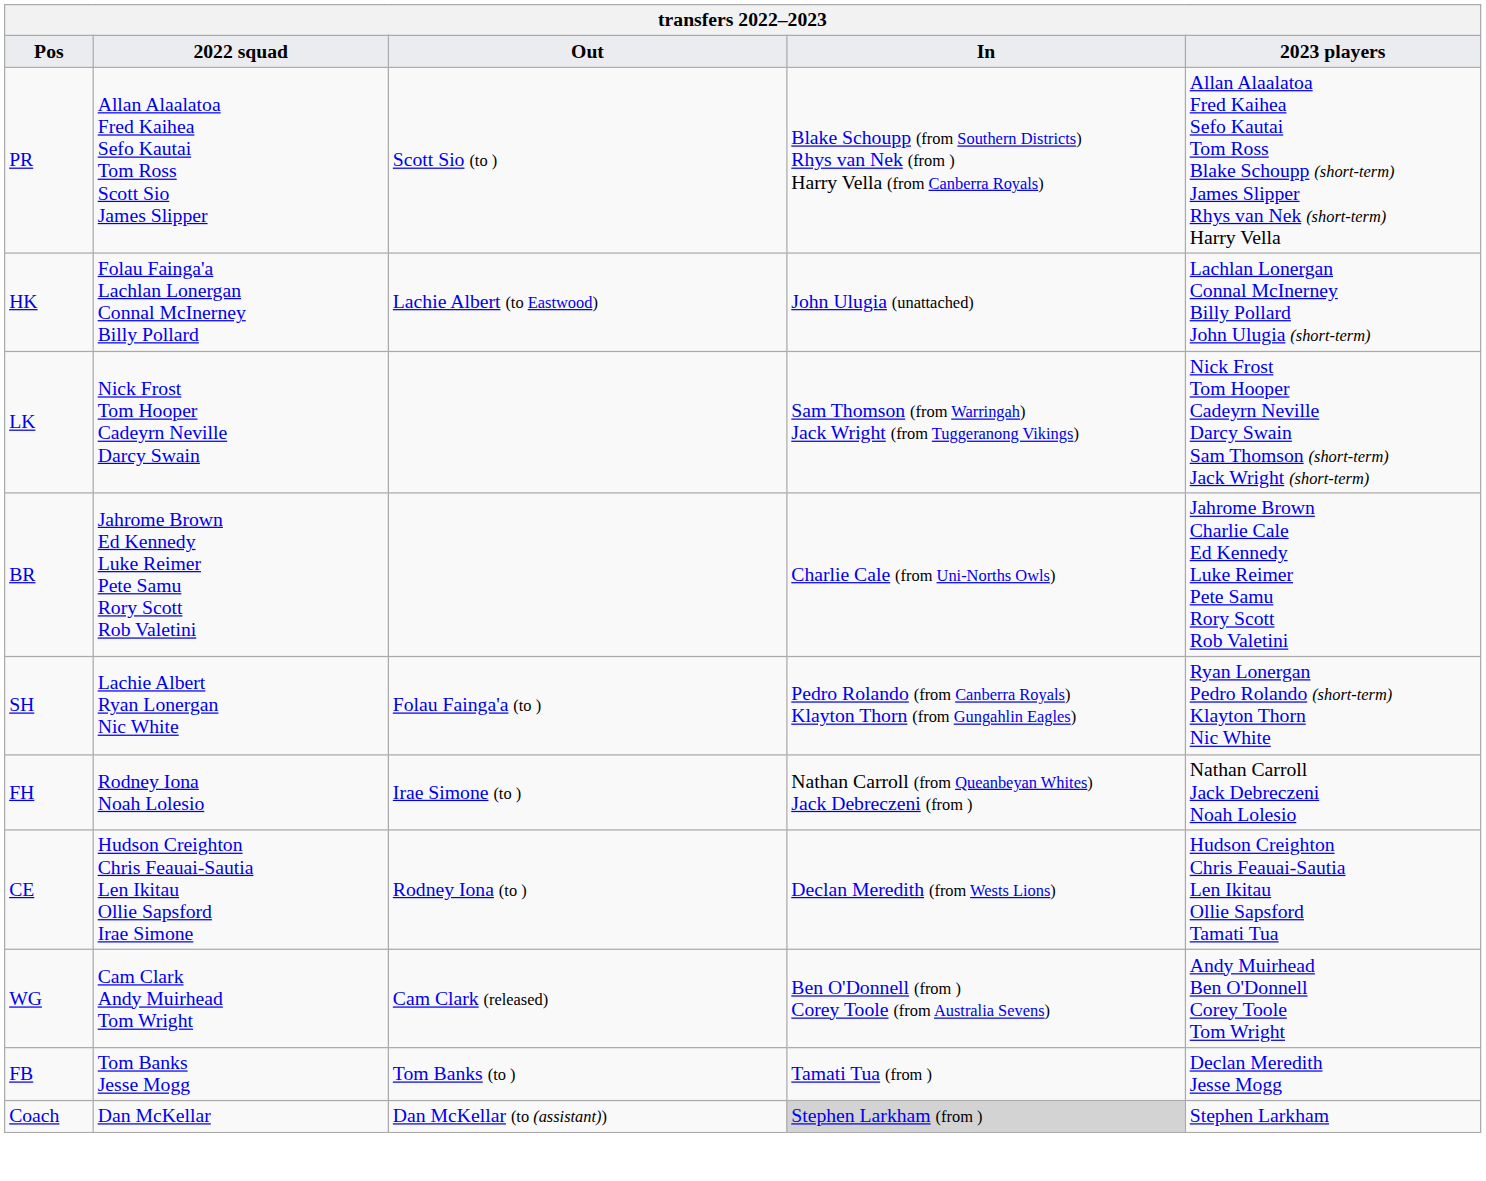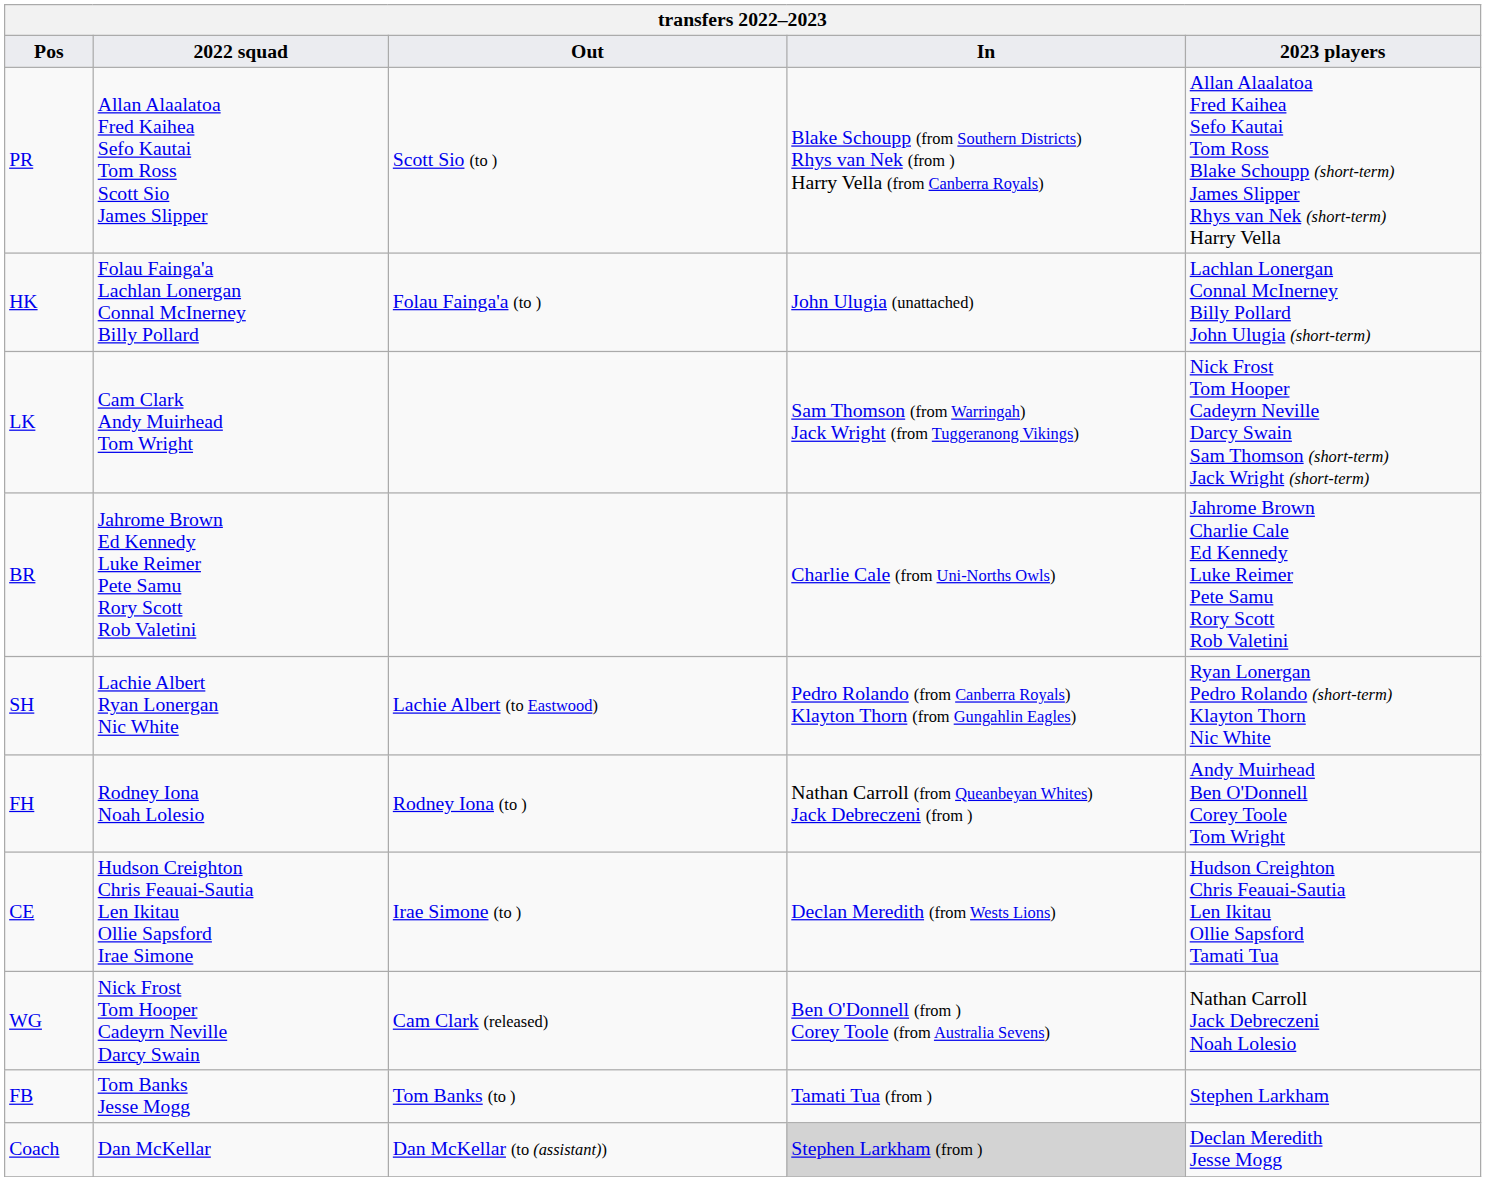HK | Out: Lachie Albert (to Eastwood) -> Folau Fainga'a (to )
LK | 2022 squad: Nick Frost Tom Hooper Cadeyrn Neville Darcy Swain -> Cam Clark Andy Muirhead Tom Wright
SH | Out: Folau Fainga'a (to ) -> Lachie Albert (to Eastwood)
FH | Out: Irae Simone (to ) -> Rodney Iona (to )
FH | 2023 players: Nathan Carroll Jack Debreczeni Noah Lolesio -> Andy Muirhead Ben O'Donnell Corey Toole Tom Wright
CE | Out: Rodney Iona (to ) -> Irae Simone (to )
WG | 2022 squad: Cam Clark Andy Muirhead Tom Wright -> Nick Frost Tom Hooper Cadeyrn Neville Darcy Swain
WG | 2023 players: Andy Muirhead Ben O'Donnell Corey Toole Tom Wright -> Nathan Carroll Jack Debreczeni Noah Lolesio
FB | 2023 players: Declan Meredith Jesse Mogg -> Stephen Larkham
Coach | 2023 players: Stephen Larkham -> Declan Meredith Jesse Mogg
